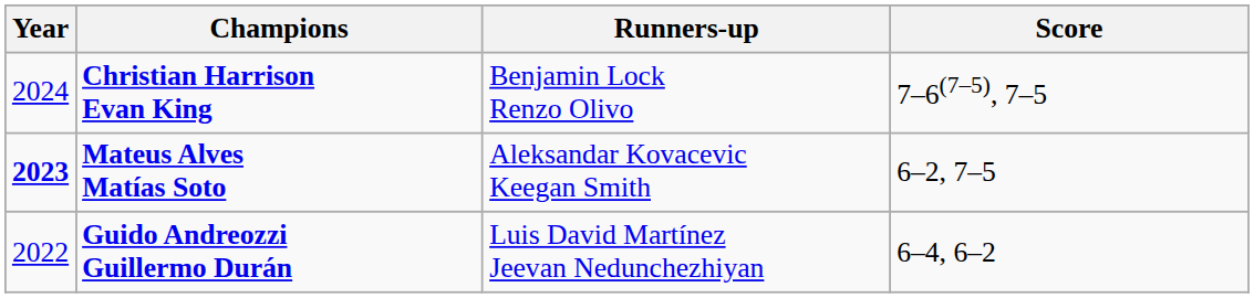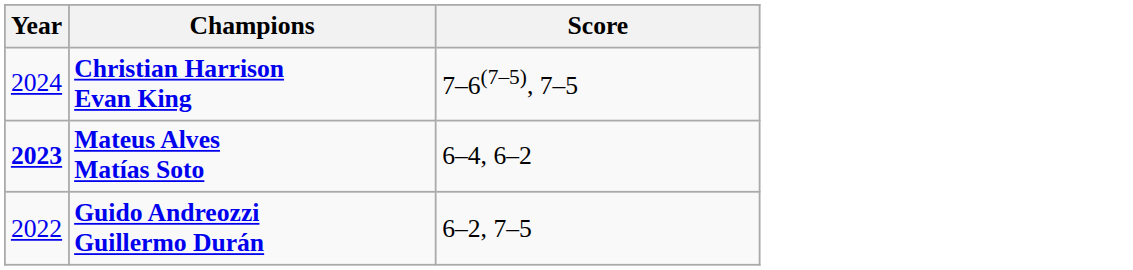- column: Runners-up | Benjamin Lock Renzo Olivo | Aleksandar Kovacevic Keegan Smith | Luis David Martínez Jeevan Nedunchezhiyan
Mateus Alves Matías Soto | Score: 6–2, 7–5 -> 6–4, 6–2
Guido Andreozzi Guillermo Durán | Score: 6–4, 6–2 -> 6–2, 7–5
